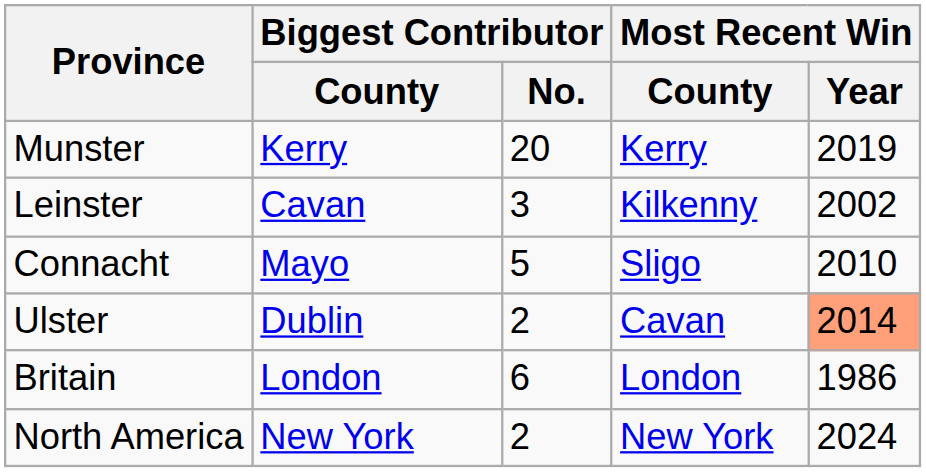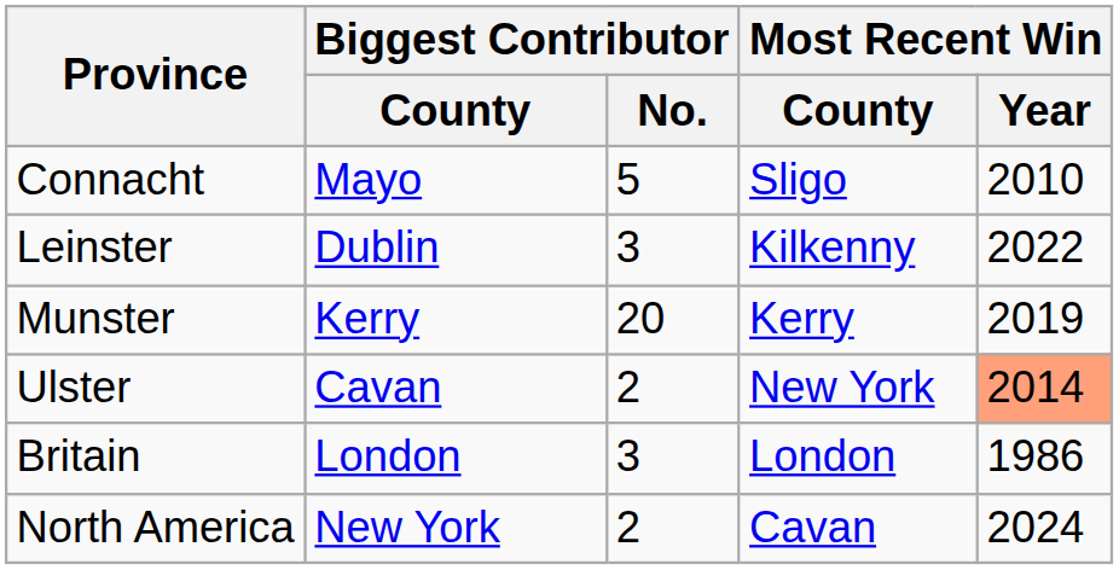rows swapped: Connacht <-> Munster
Leinster | Biggest Contributor / County: Cavan -> Dublin
Leinster | Most Recent Win / Year: 2002 -> 2022
Ulster | Biggest Contributor / County: Dublin -> Cavan
Ulster | Most Recent Win / County: Cavan -> New York
Britain | Biggest Contributor / No.: 6 -> 3
North America | Most Recent Win / County: New York -> Cavan
